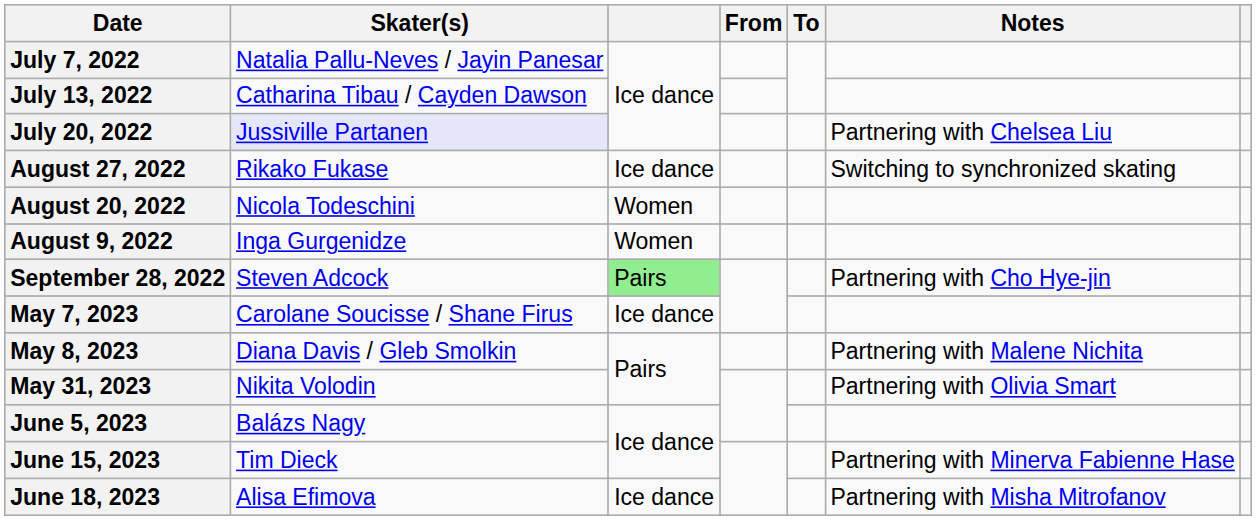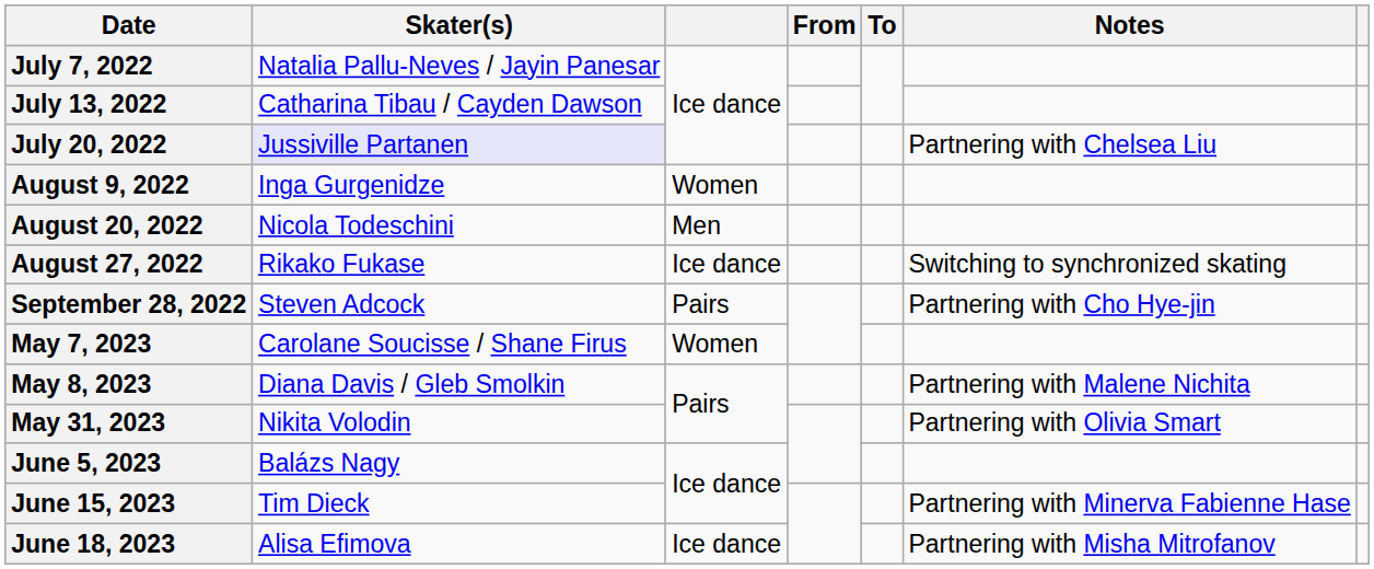rows swapped: August 9, 2022 <-> August 27, 2022
August 20, 2022 | column 3: Women -> Men
September 28, 2022 | column 3: lightgreen background -> no background
May 7, 2023 | column 3: Ice dance -> Women
